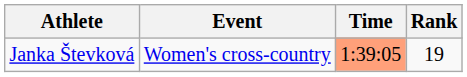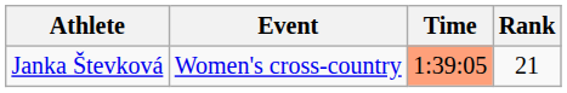Janka Števková | Rank: 19 -> 21
